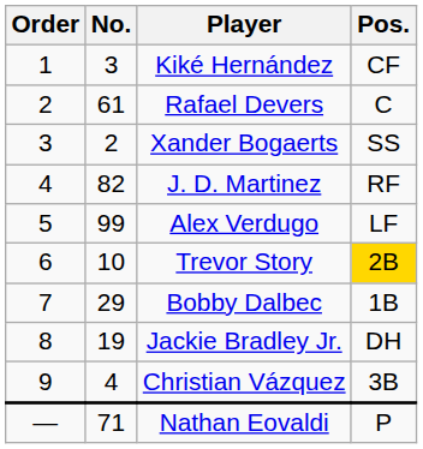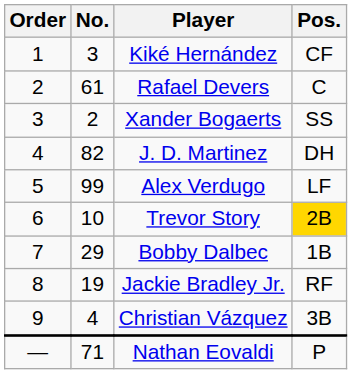J. D. Martinez | Pos.: RF -> DH
Jackie Bradley Jr. | Pos.: DH -> RF
